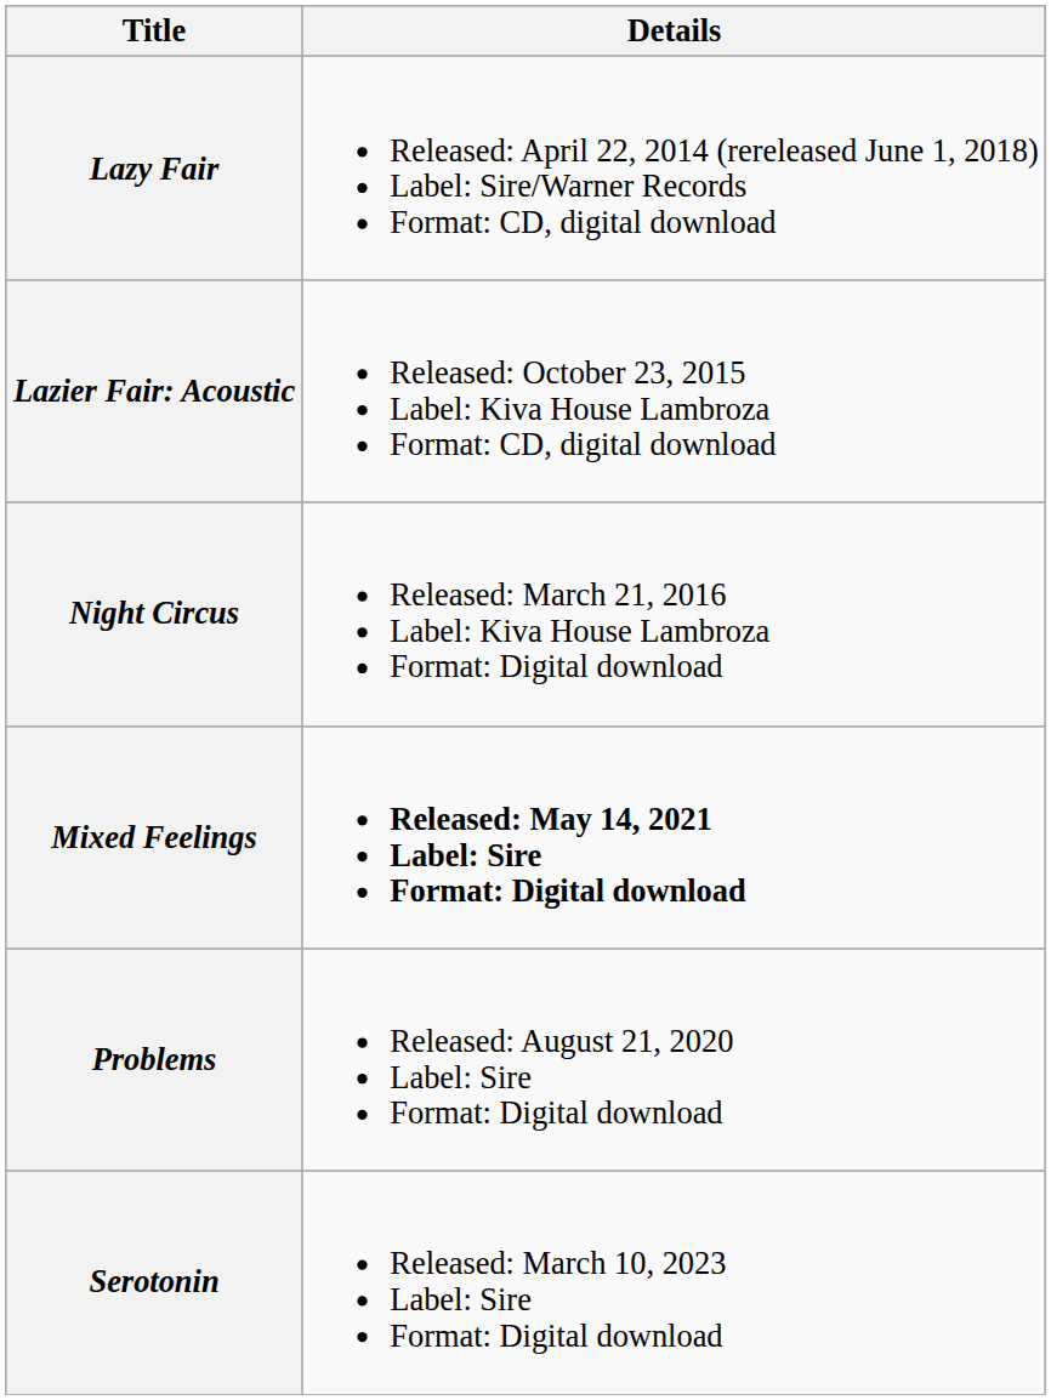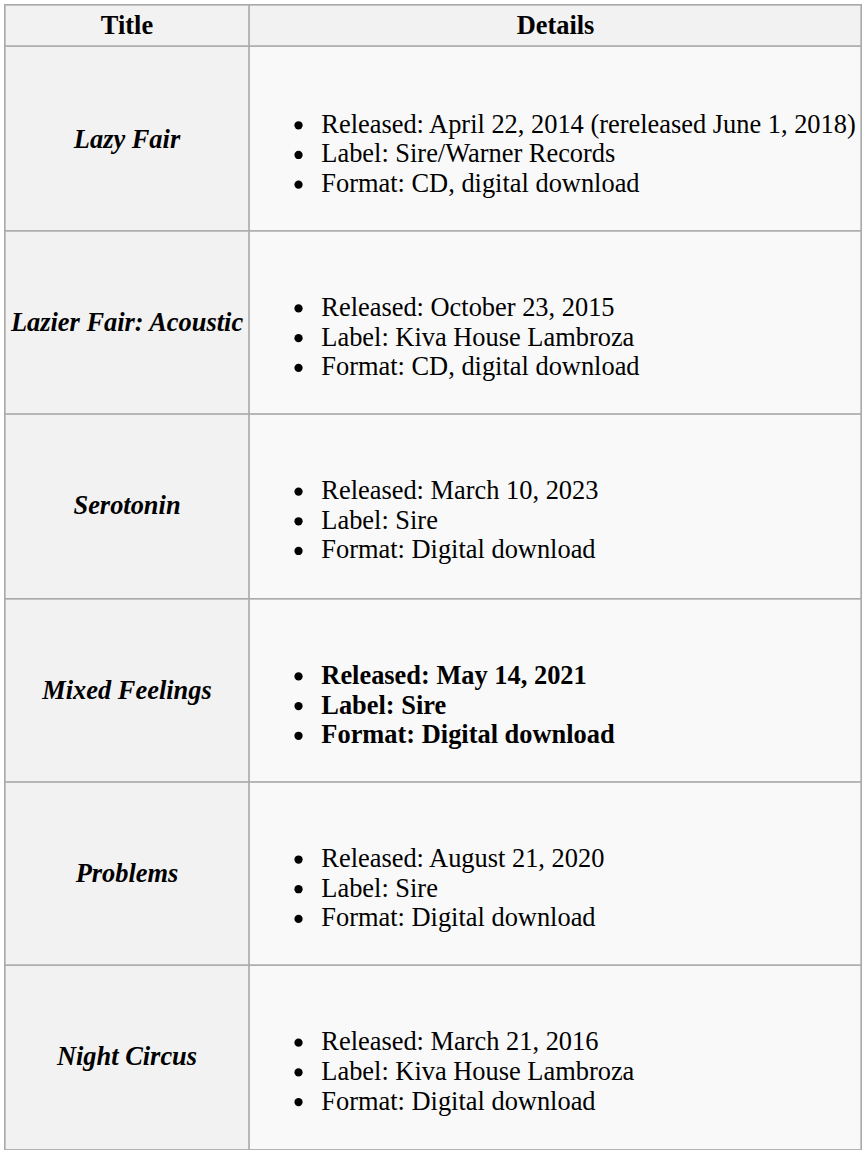rows swapped: Night Circus <-> Serotonin
